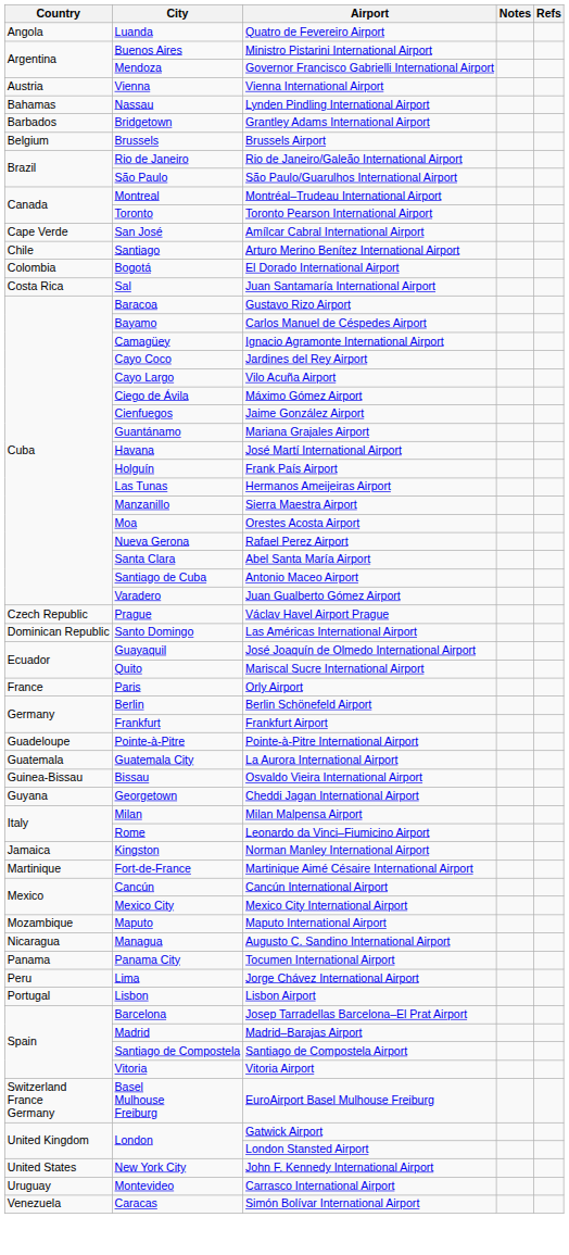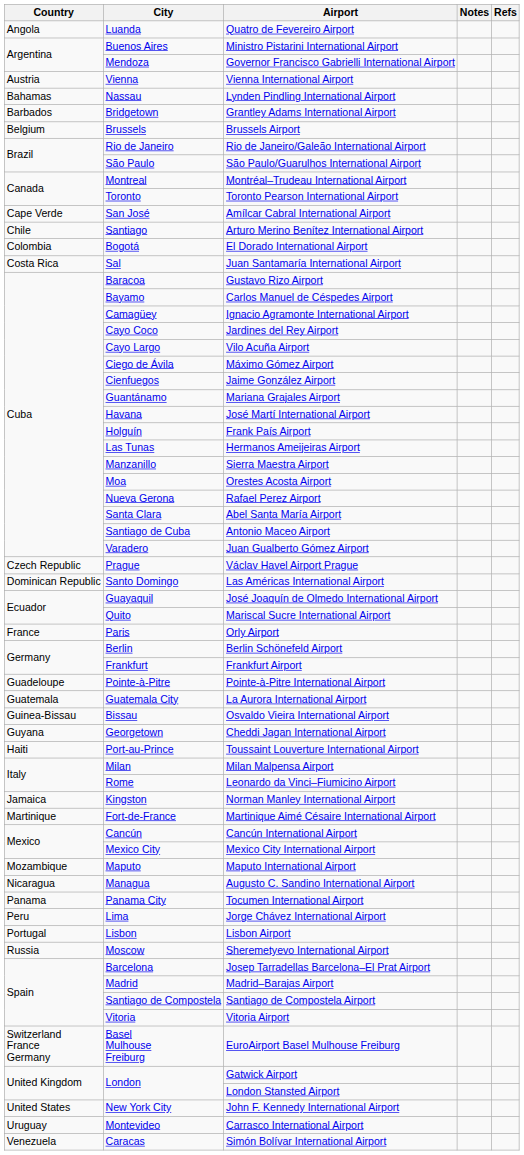+ row: Haiti | Port-au-Prince | Toussaint Louverture International Airport
+ row: Russia | Moscow | Sheremetyevo International Airport
